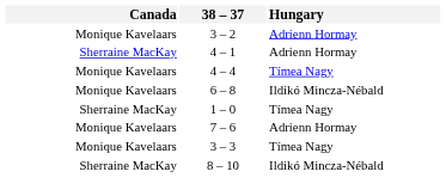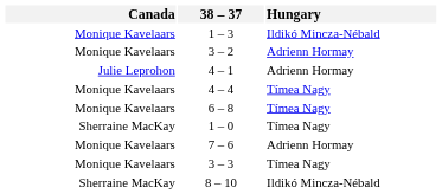+ row: Monique Kavelaars | 1 – 3 | Ildikó Mincza-Nébald
4 – 1 | Canada: Sherraine MacKay -> Julie Leprohon
6 – 8 | Hungary: Ildikó Mincza-Nébald -> Tímea Nagy
